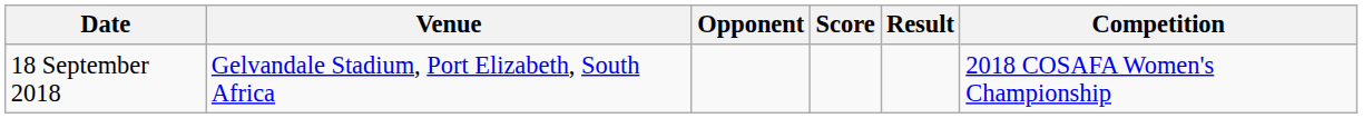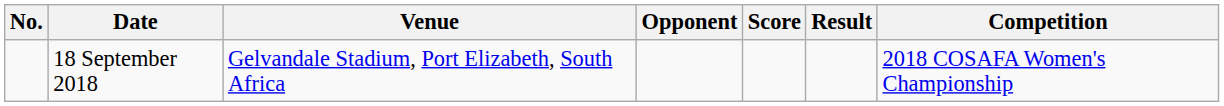+ column: No.
